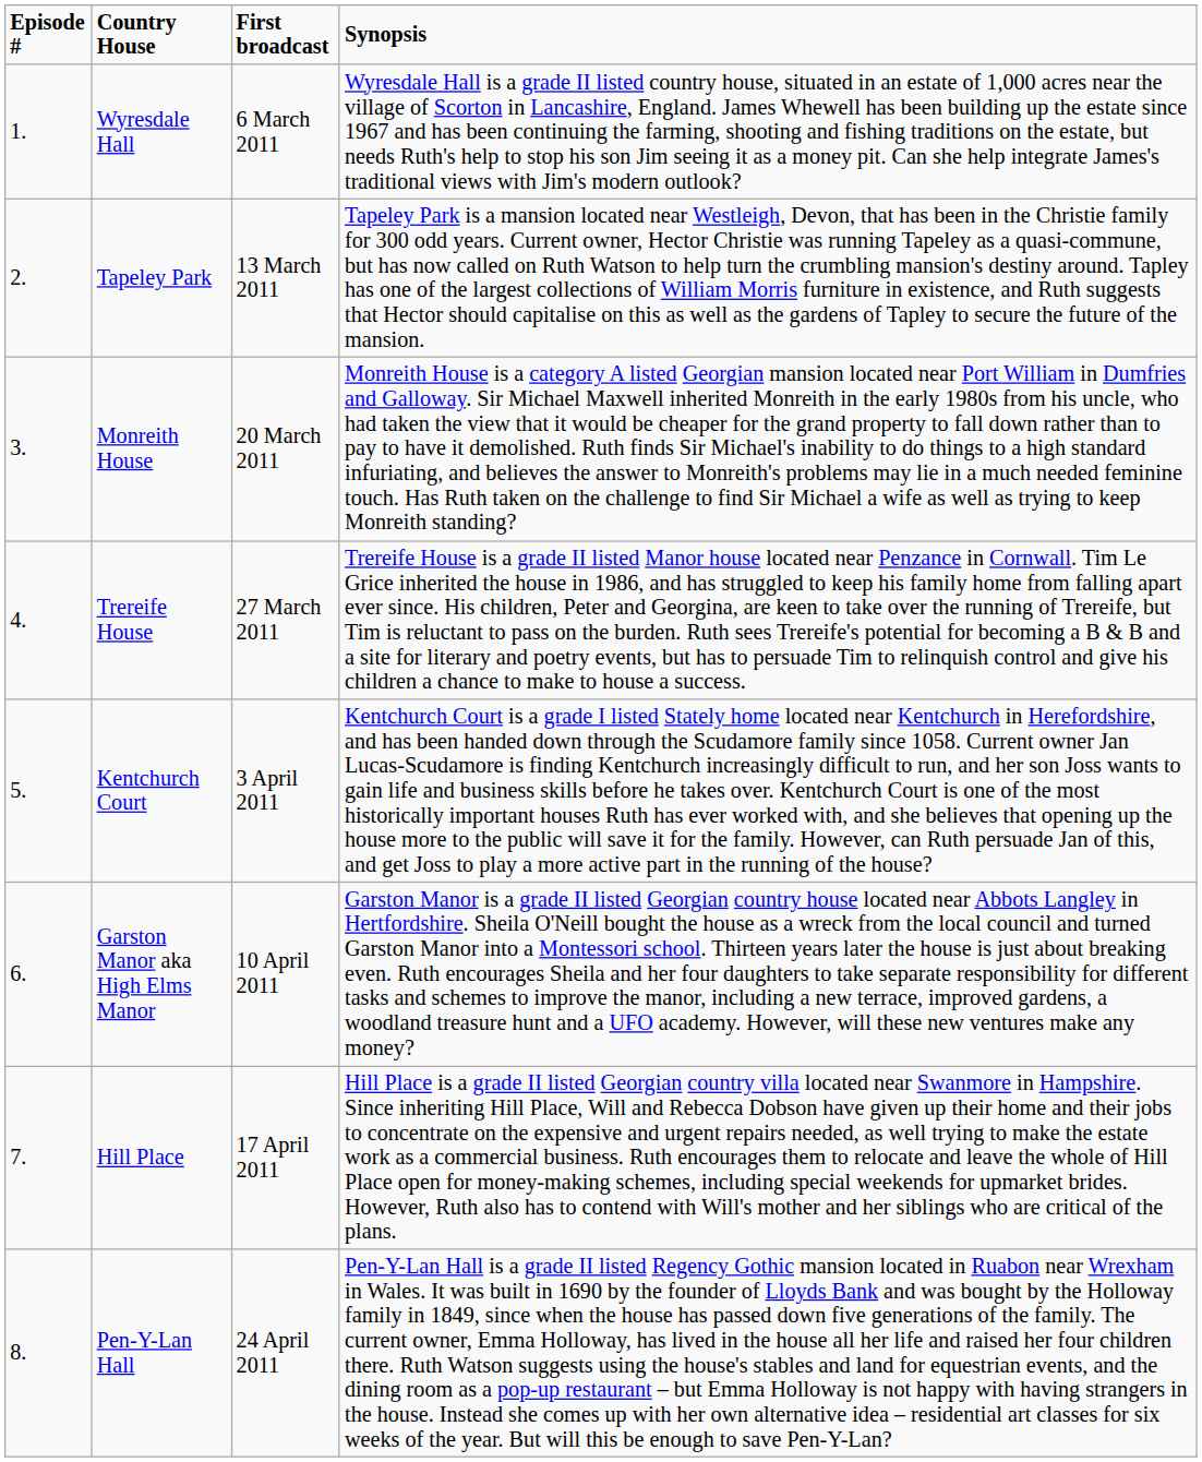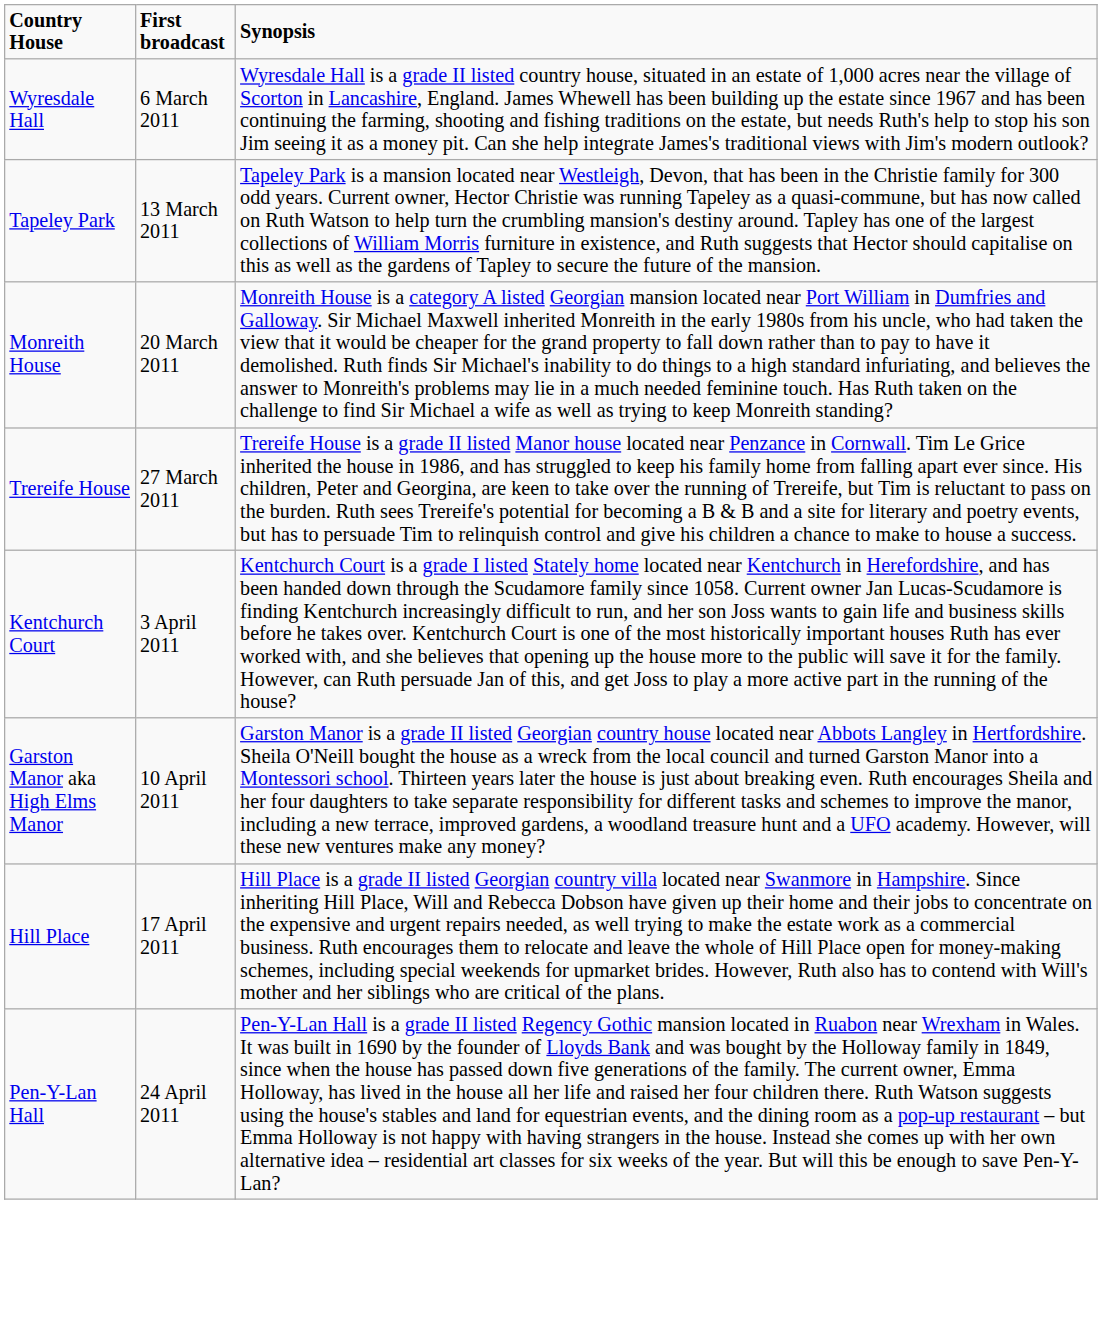- column: Episode # | 1. | 2. | 3. | 4. | 5. | 6. | 7. | 8.
